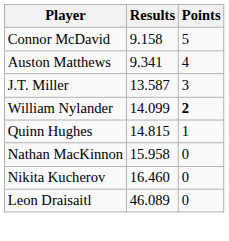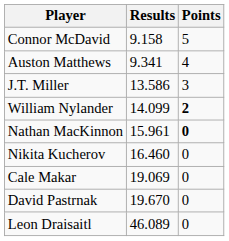J.T. Miller | Results: 13.587 -> 13.586
- row: Quinn Hughes | 14.815 | 1
Nathan MacKinnon | Results: 15.958 -> 15.961
Nathan MacKinnon | Points: normal -> bold
+ row: Cale Makar | 19.069 | 0
+ row: David Pastrnak | 19.670 | 0
